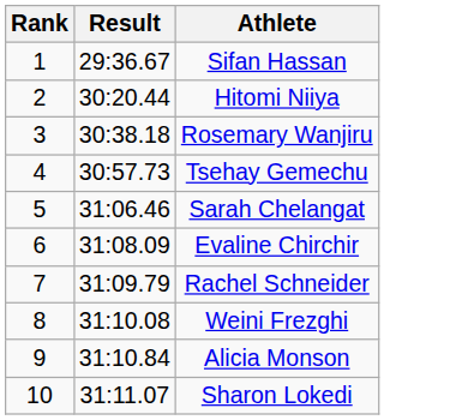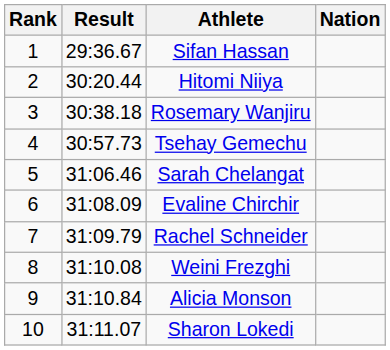+ column: Nation
